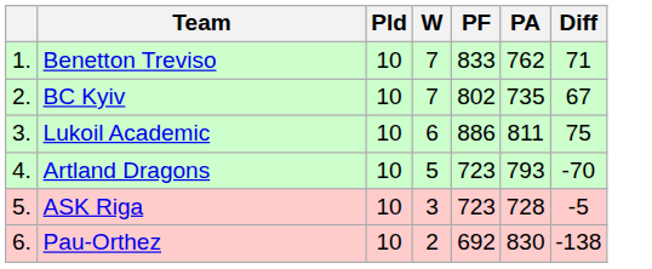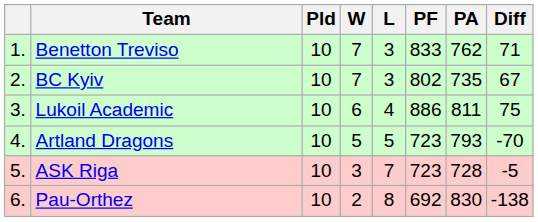+ column: L | 3 | 3 | 4 | 5 | 7 | 8
